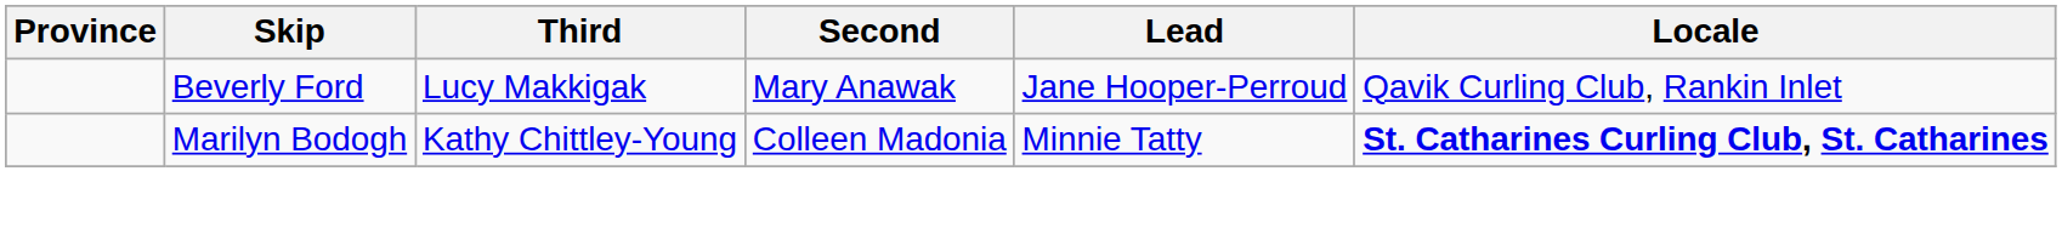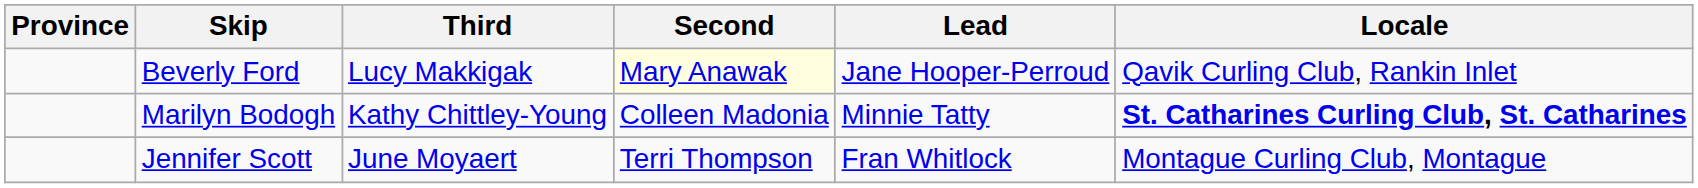Beverly Ford | Second: no background -> lightyellow background
+ row: Jennifer Scott | June Moyaert | Terri Thompson | Fran Whitlock | Montague Curling Club, Montague
